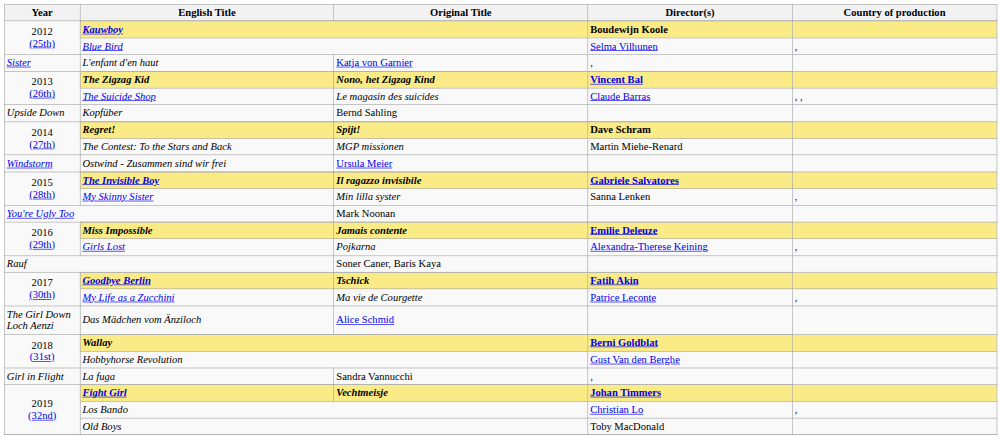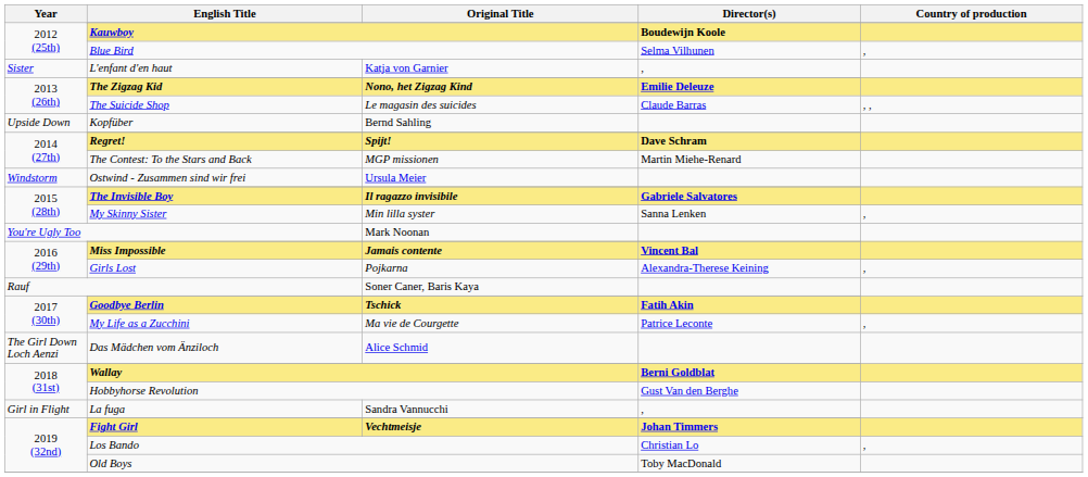The Zigzag Kid | Director(s): Vincent Bal -> Emilie Deleuze
Miss Impossible | Director(s): Emilie Deleuze -> Vincent Bal
